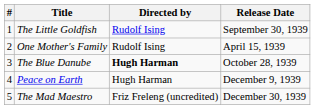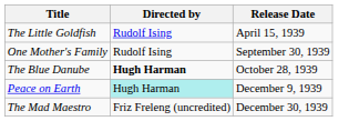- column: # | 1 | 2 | 3 | 4 | 5
The Little Goldfish | Release Date: September 30, 1939 -> April 15, 1939
One Mother's Family | Release Date: April 15, 1939 -> September 30, 1939
Peace on Earth | Directed by: no background -> paleturquoise background
